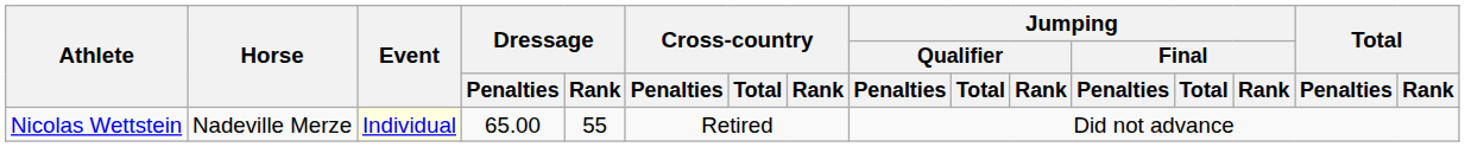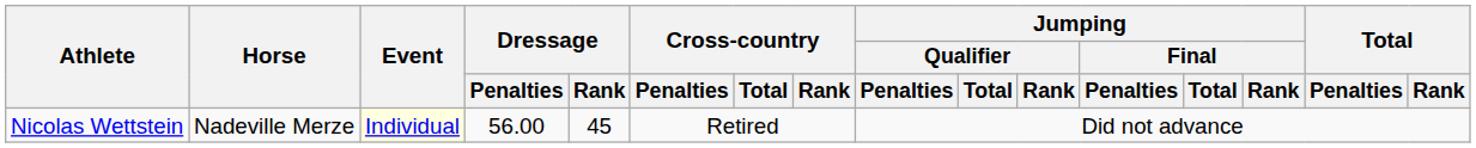Nicolas Wettstein | Dressage / Penalties: 65.00 -> 56.00
Nicolas Wettstein | Dressage / Rank: 55 -> 45
